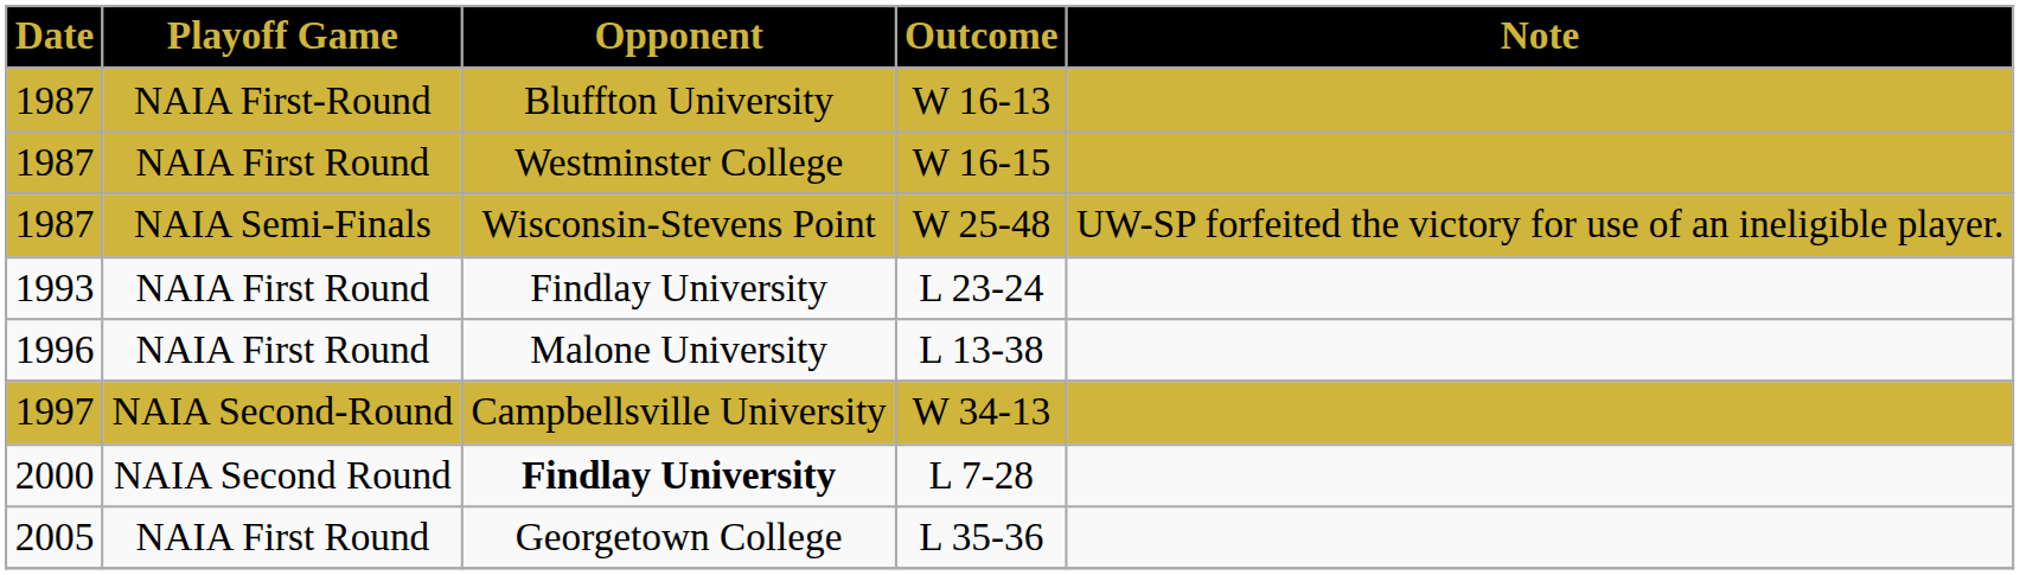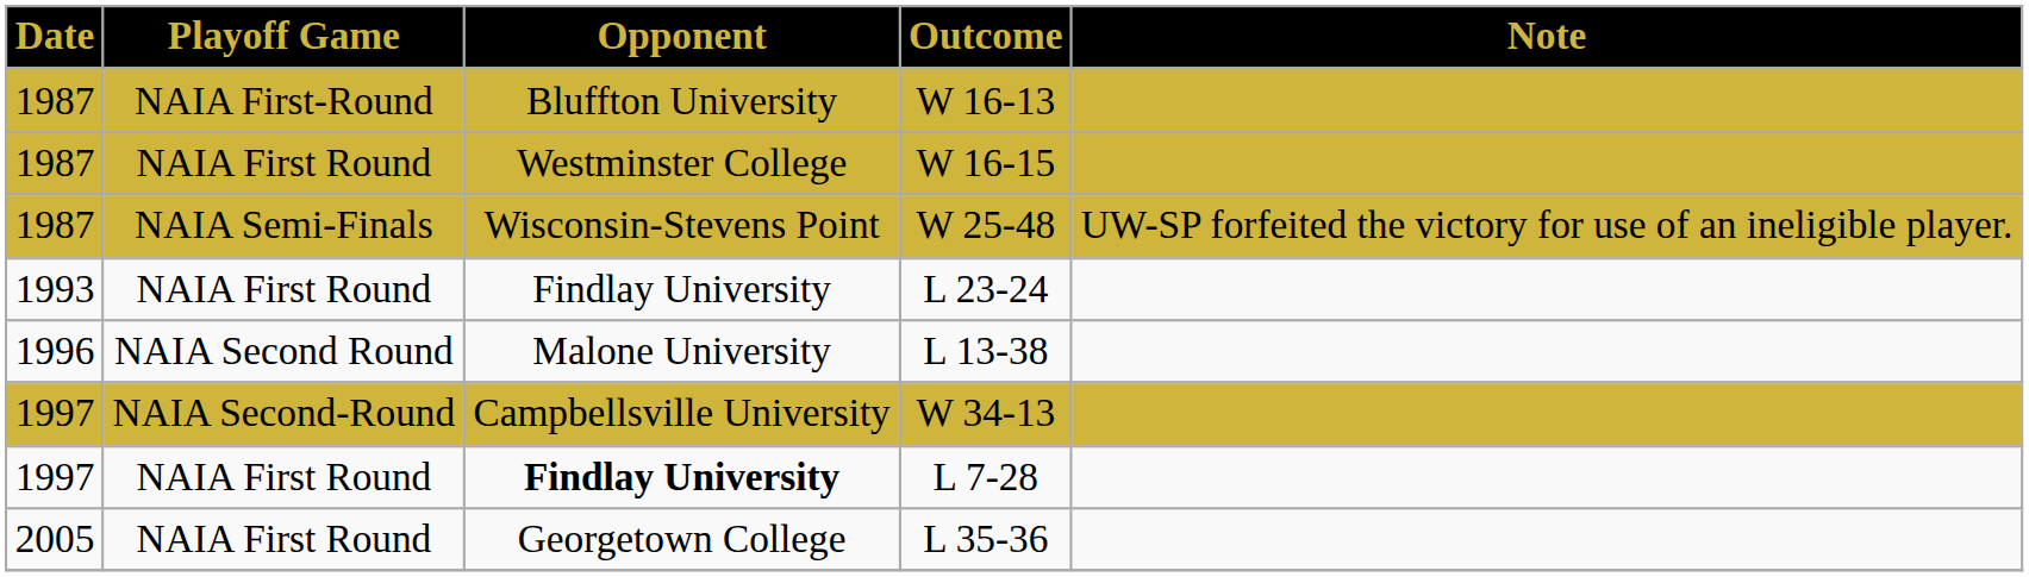L 13-38 | Playoff Game: NAIA First Round -> NAIA Second Round
L 7-28 | Date: 2000 -> 1997
L 7-28 | Playoff Game: NAIA Second Round -> NAIA First Round
